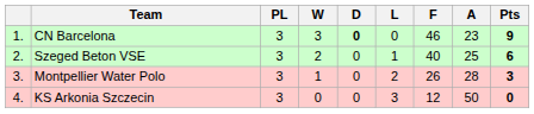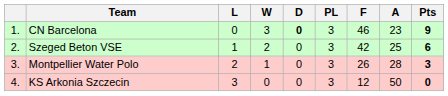columns swapped: PL <-> L
Szeged Beton VSE | F: 40 -> 42
